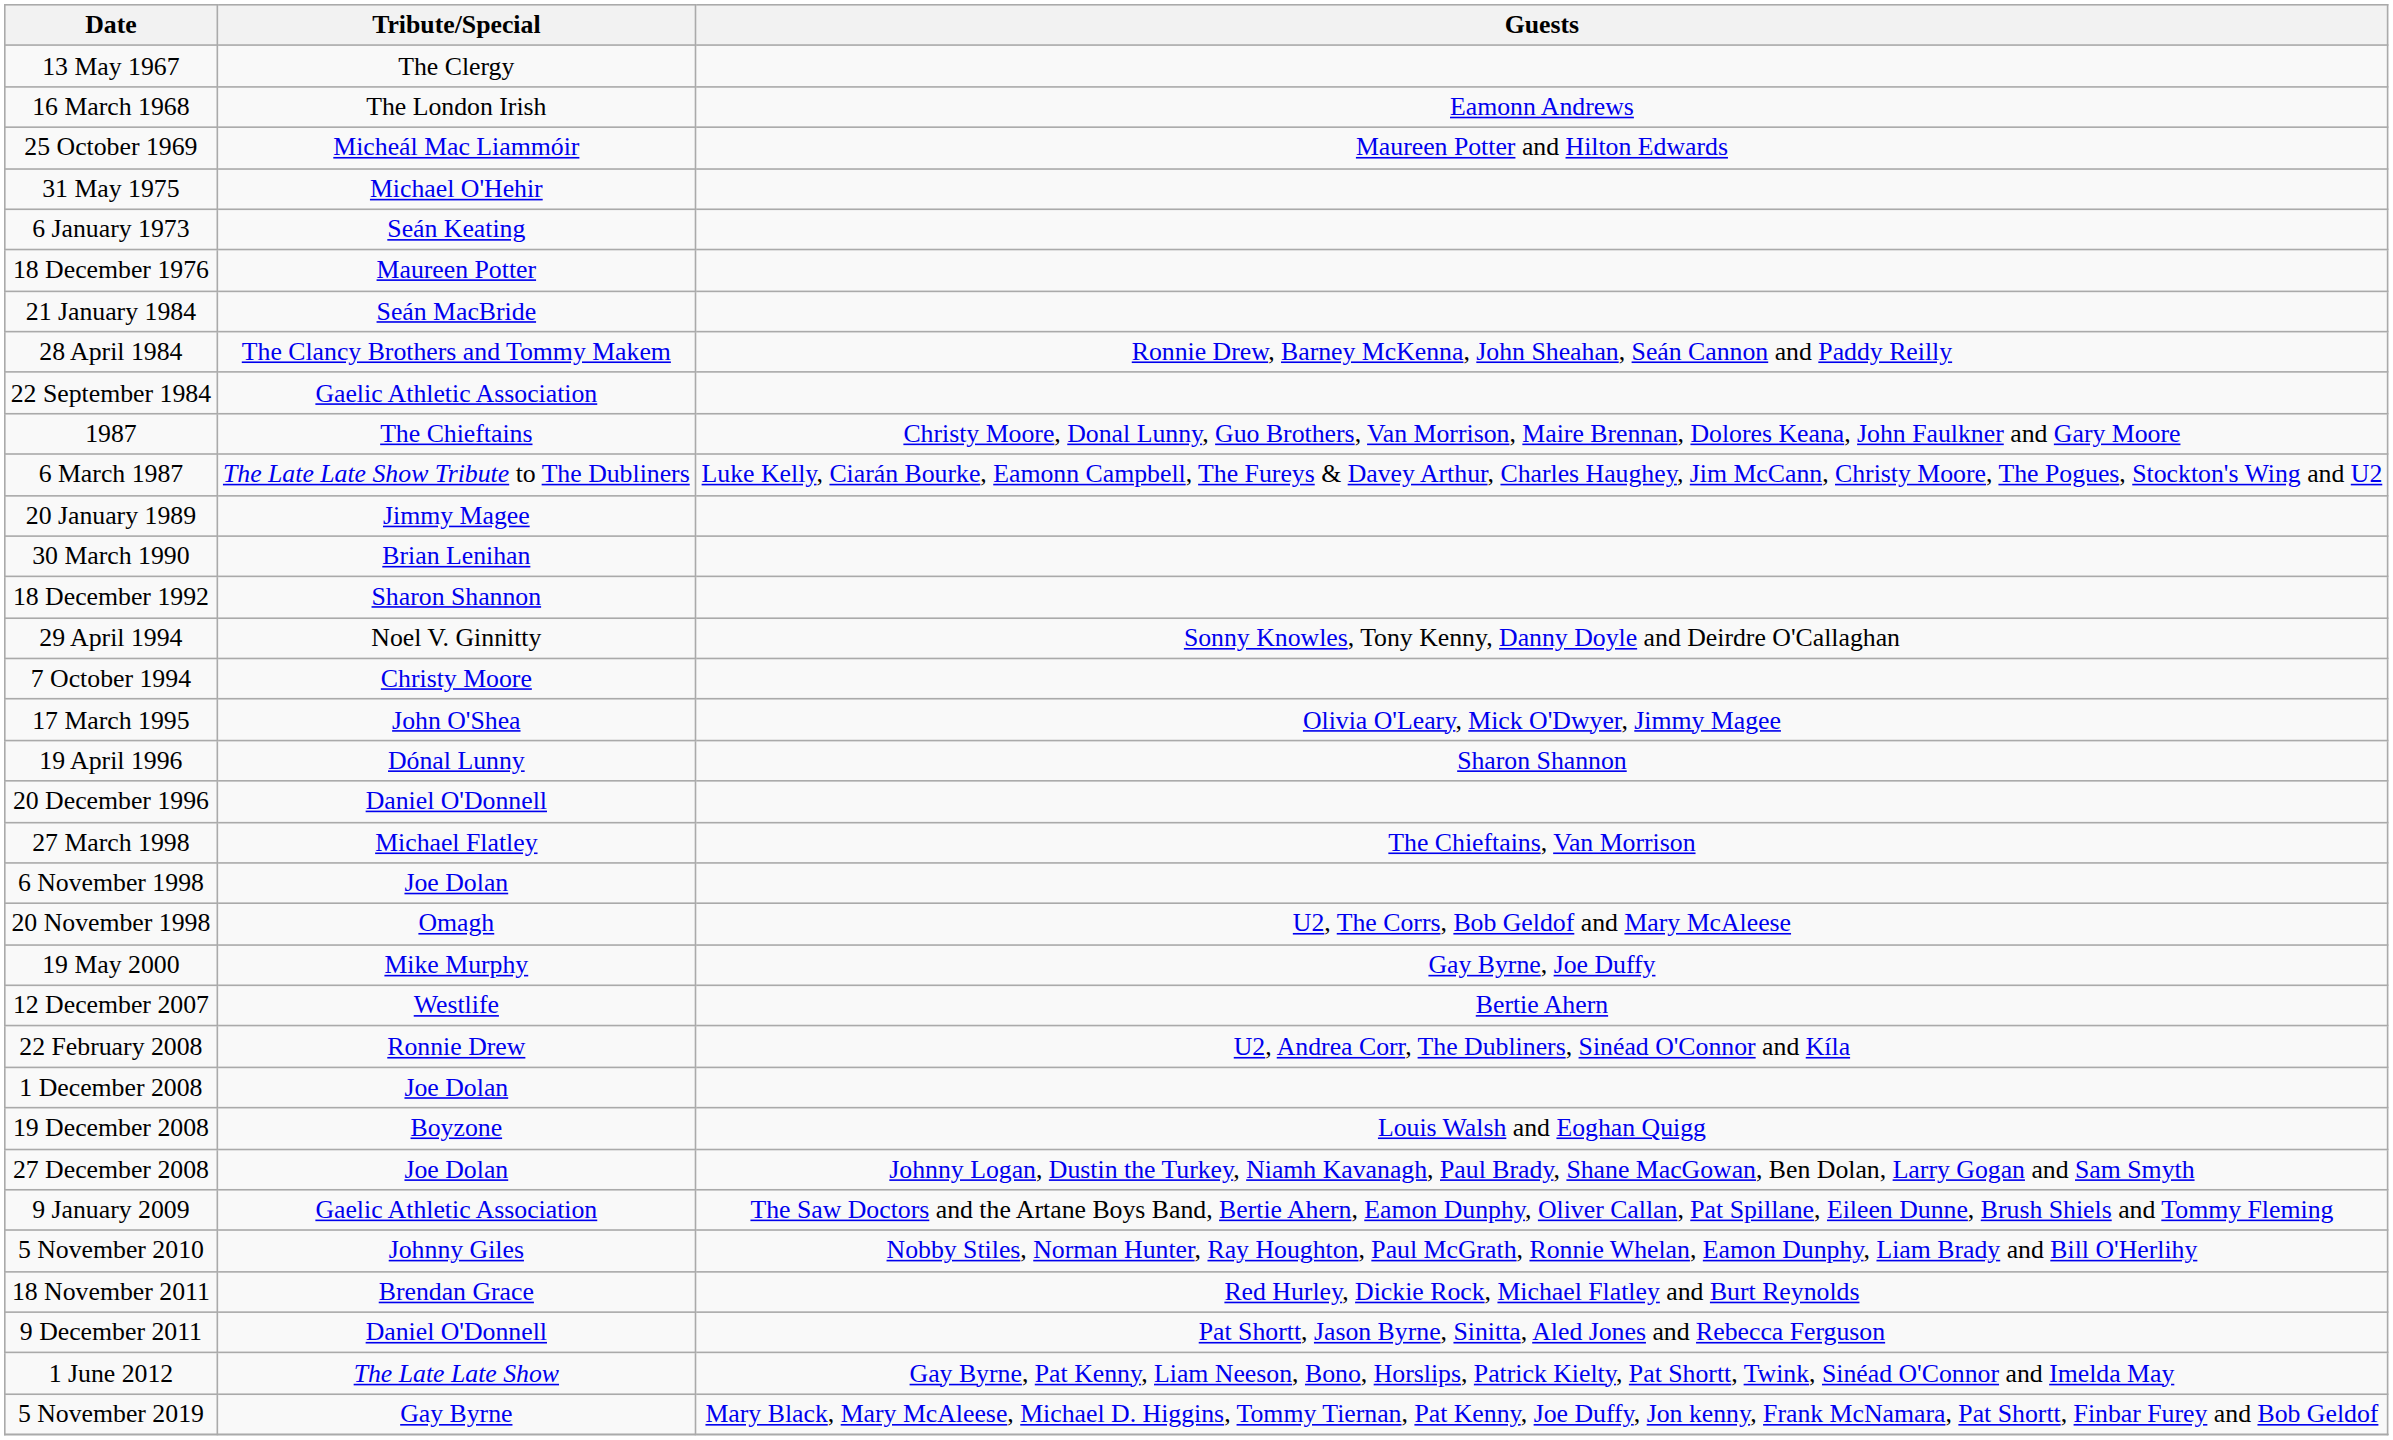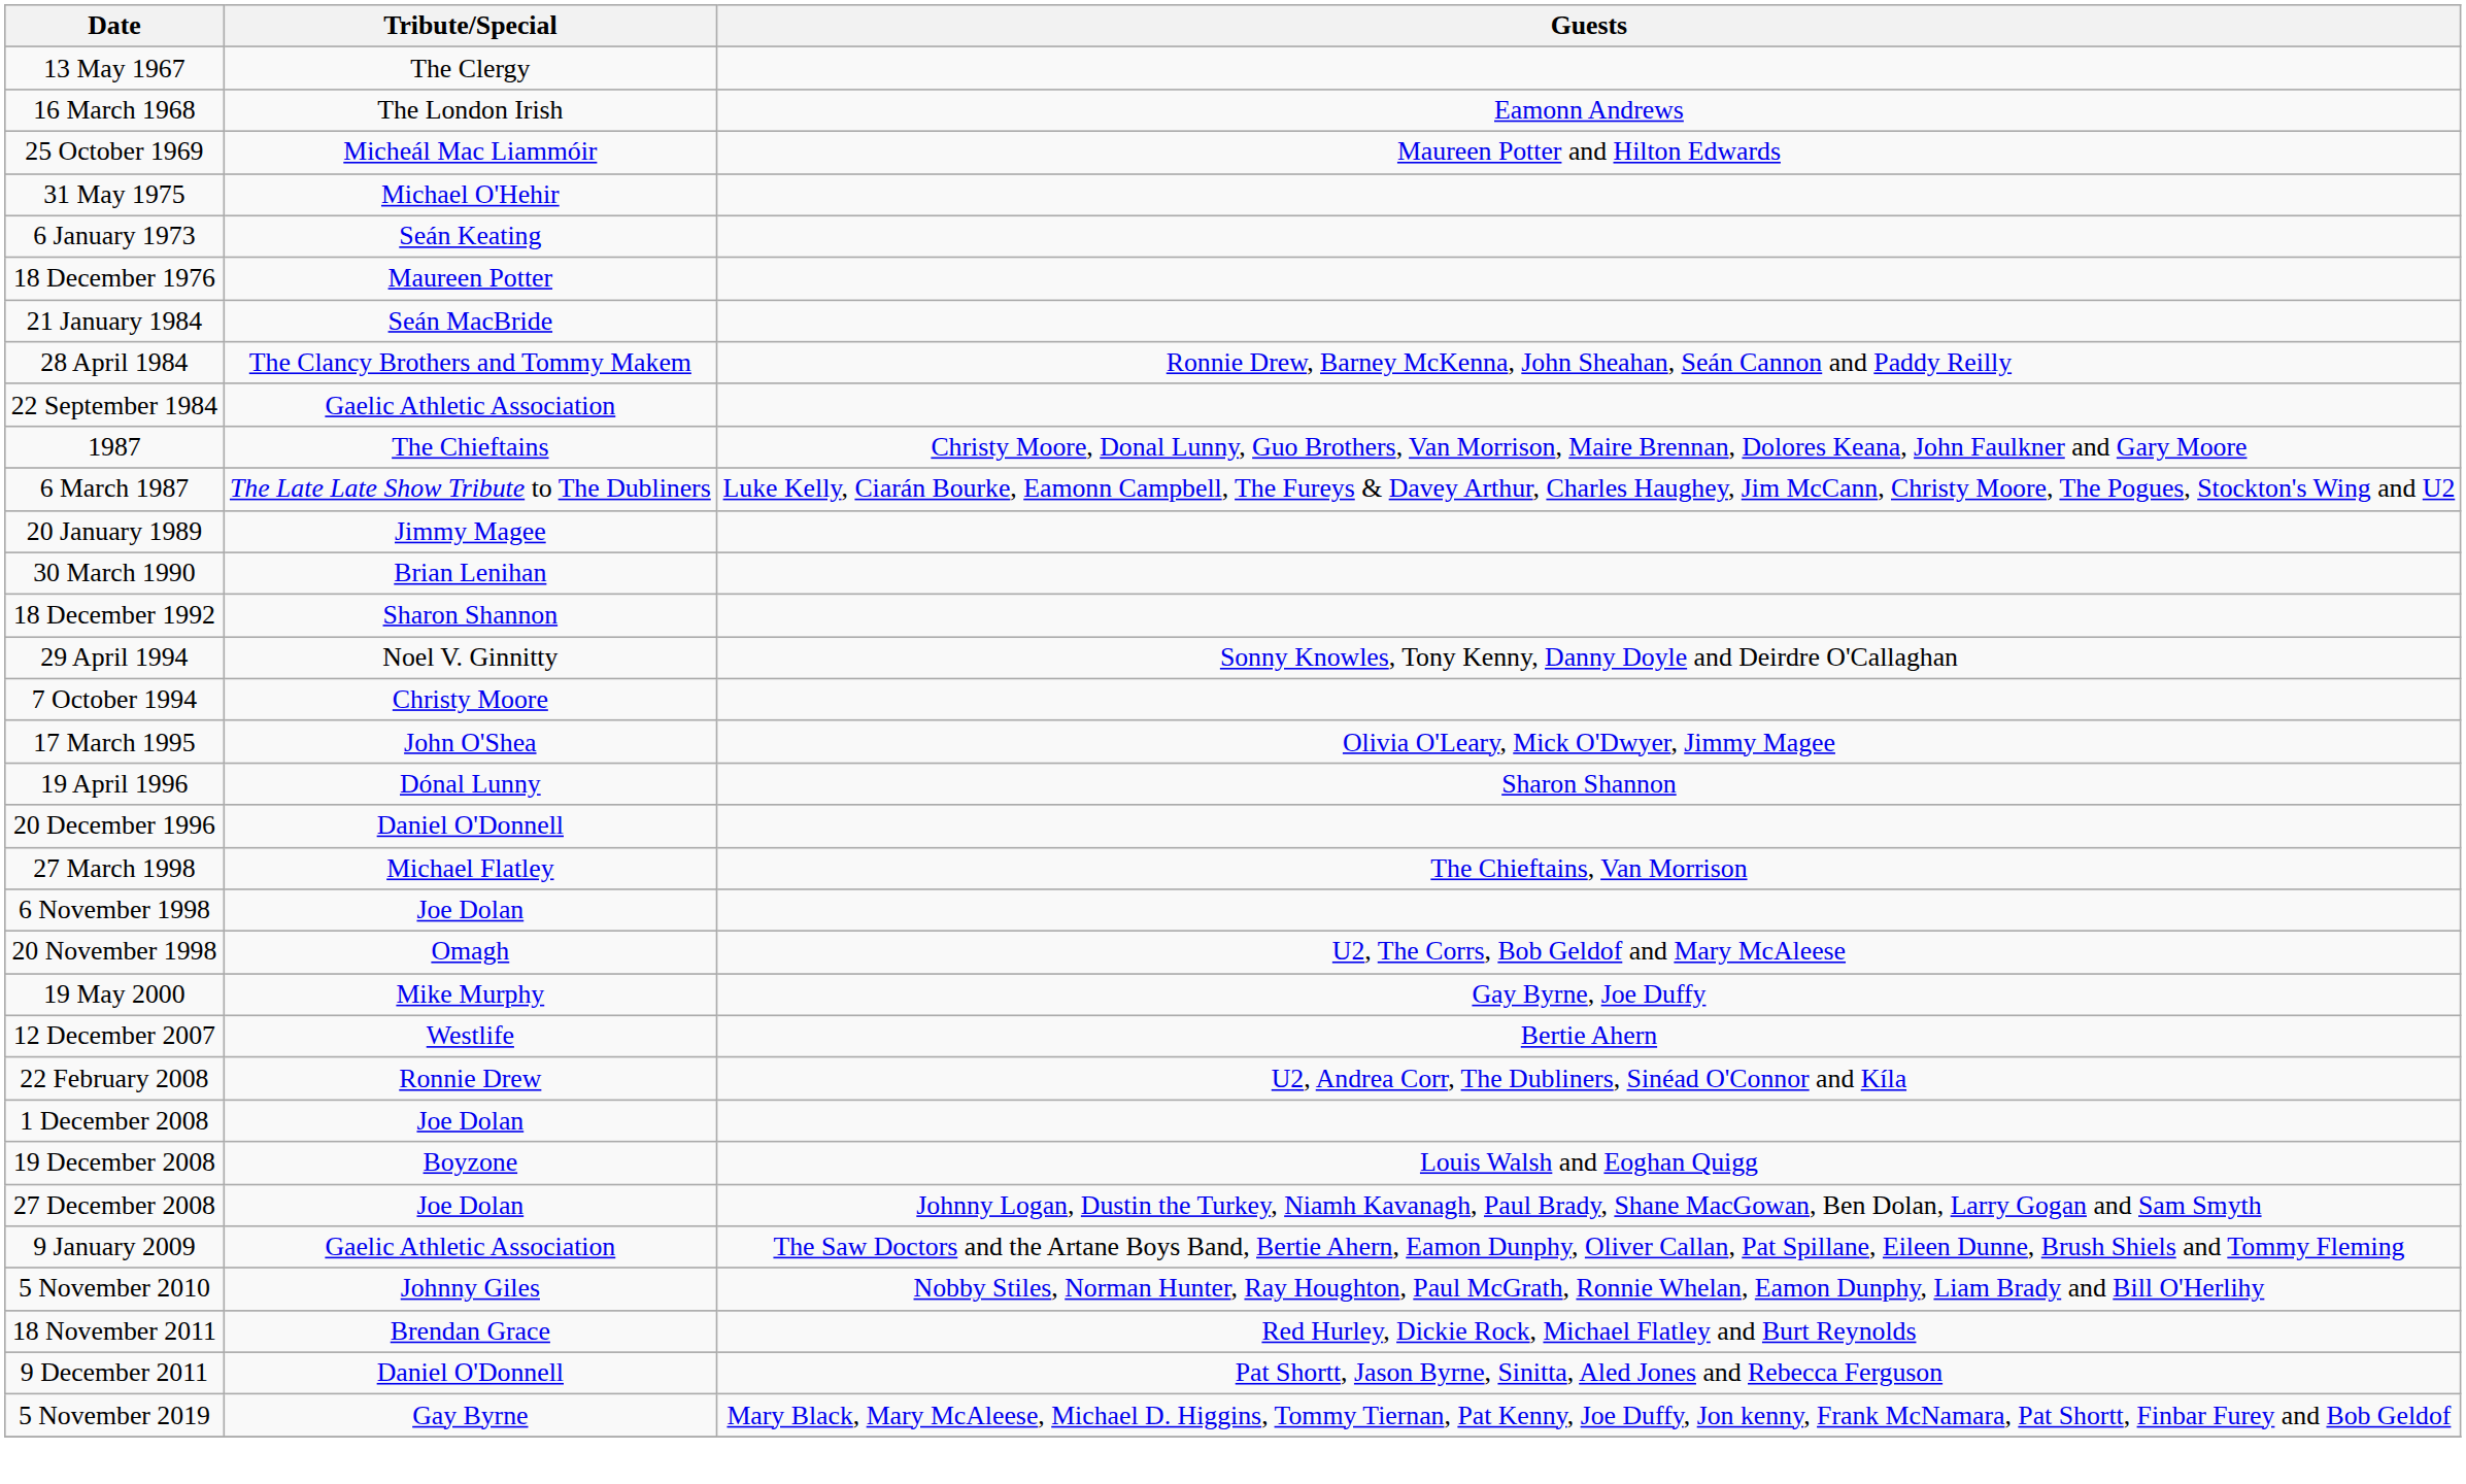- row: 1 June 2012 | The Late Late Show | Gay Byrne, Pat Kenny, Liam Neeson, Bono, Horslips, Patrick Kielty, Pat Shortt, Twink, Sinéad O'Connor and Imelda May
